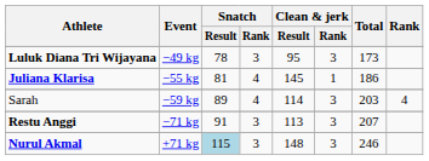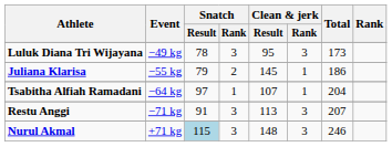Juliana Klarisa | Snatch / Result: 81 -> 79
Juliana Klarisa | Snatch / Rank: 4 -> 2
- row: Sarah | −59 kg | 89 | 4 | 114 | 3 | 203 | 4
+ row: Tsabitha Alfiah Ramadani | −64 kg | 97 | 1 | 107 | 1 | 204
